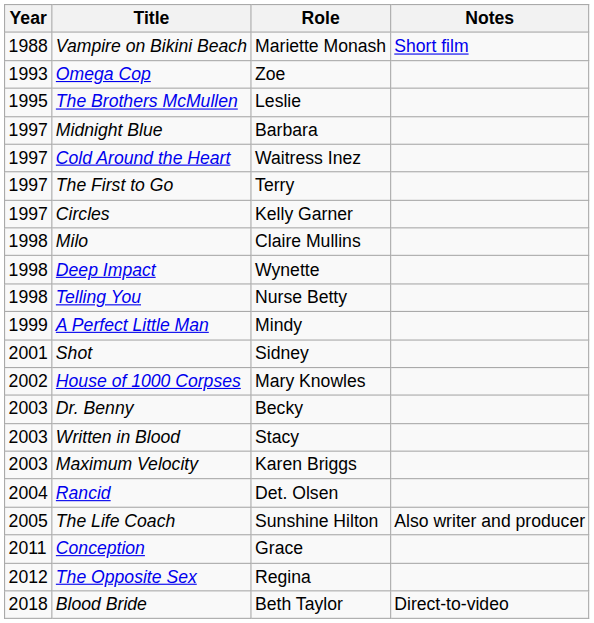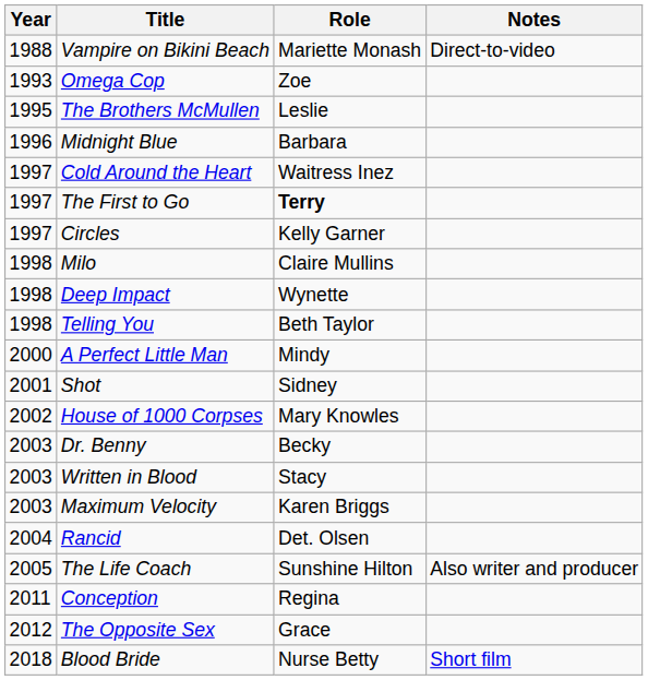Vampire on Bikini Beach | Notes: Short film -> Direct-to-video
Midnight Blue | Year: 1997 -> 1996
The First to Go | Role: normal -> bold
Telling You | Role: Nurse Betty -> Beth Taylor
A Perfect Little Man | Year: 1999 -> 2000
Conception | Role: Grace -> Regina
The Opposite Sex | Role: Regina -> Grace
Blood Bride | Role: Beth Taylor -> Nurse Betty
Blood Bride | Notes: Direct-to-video -> Short film
